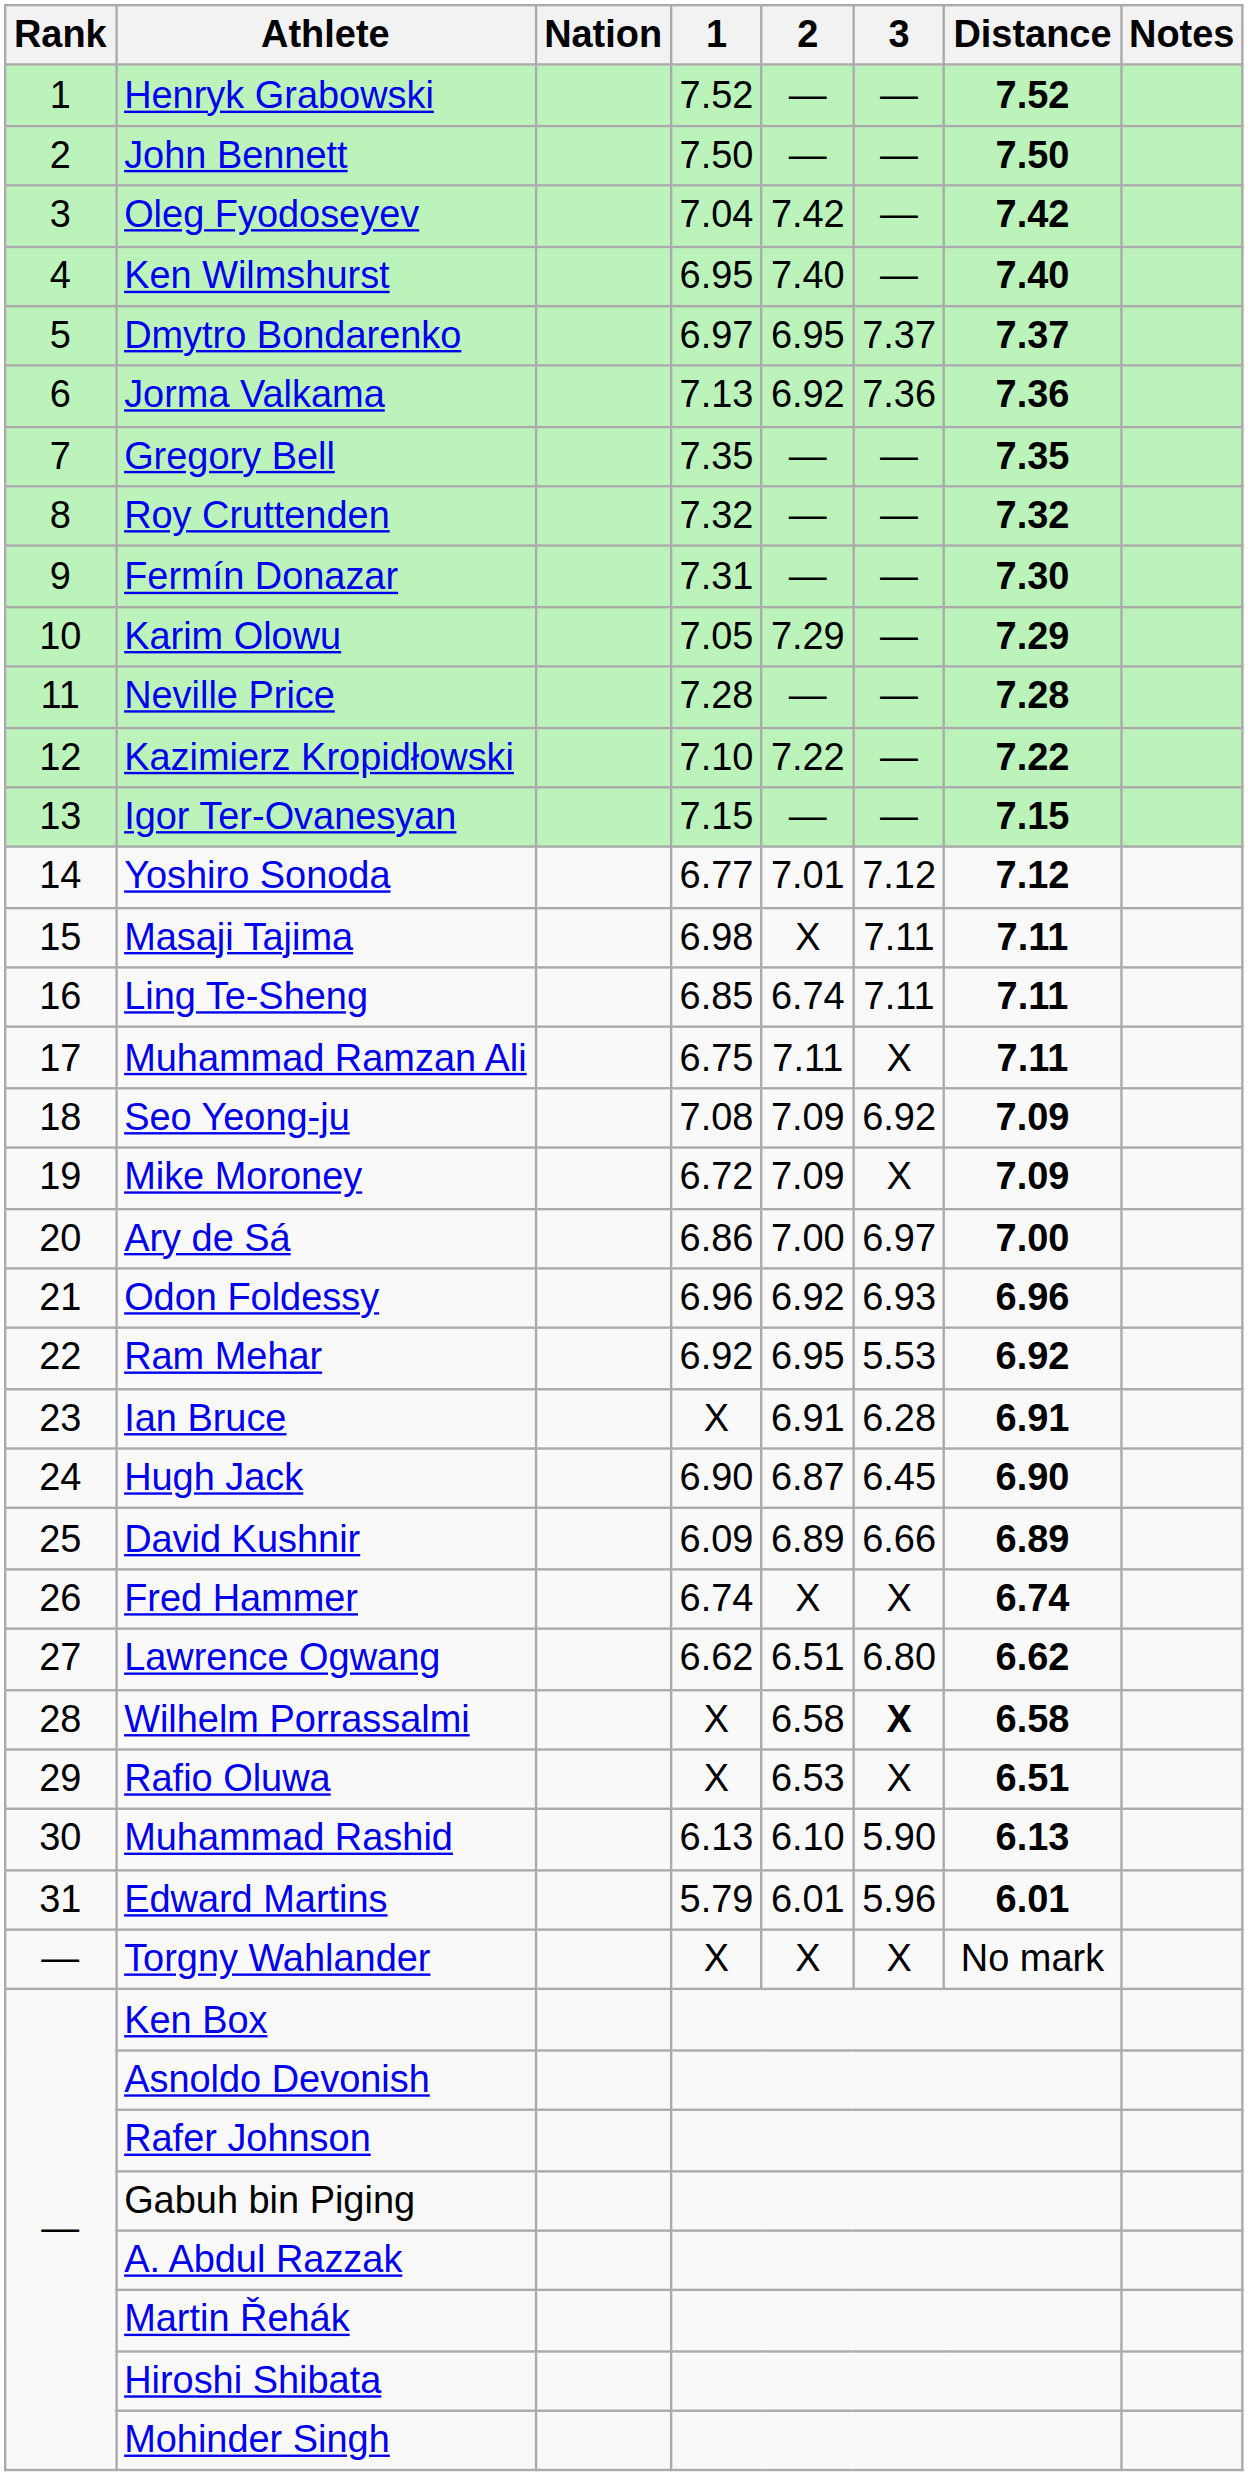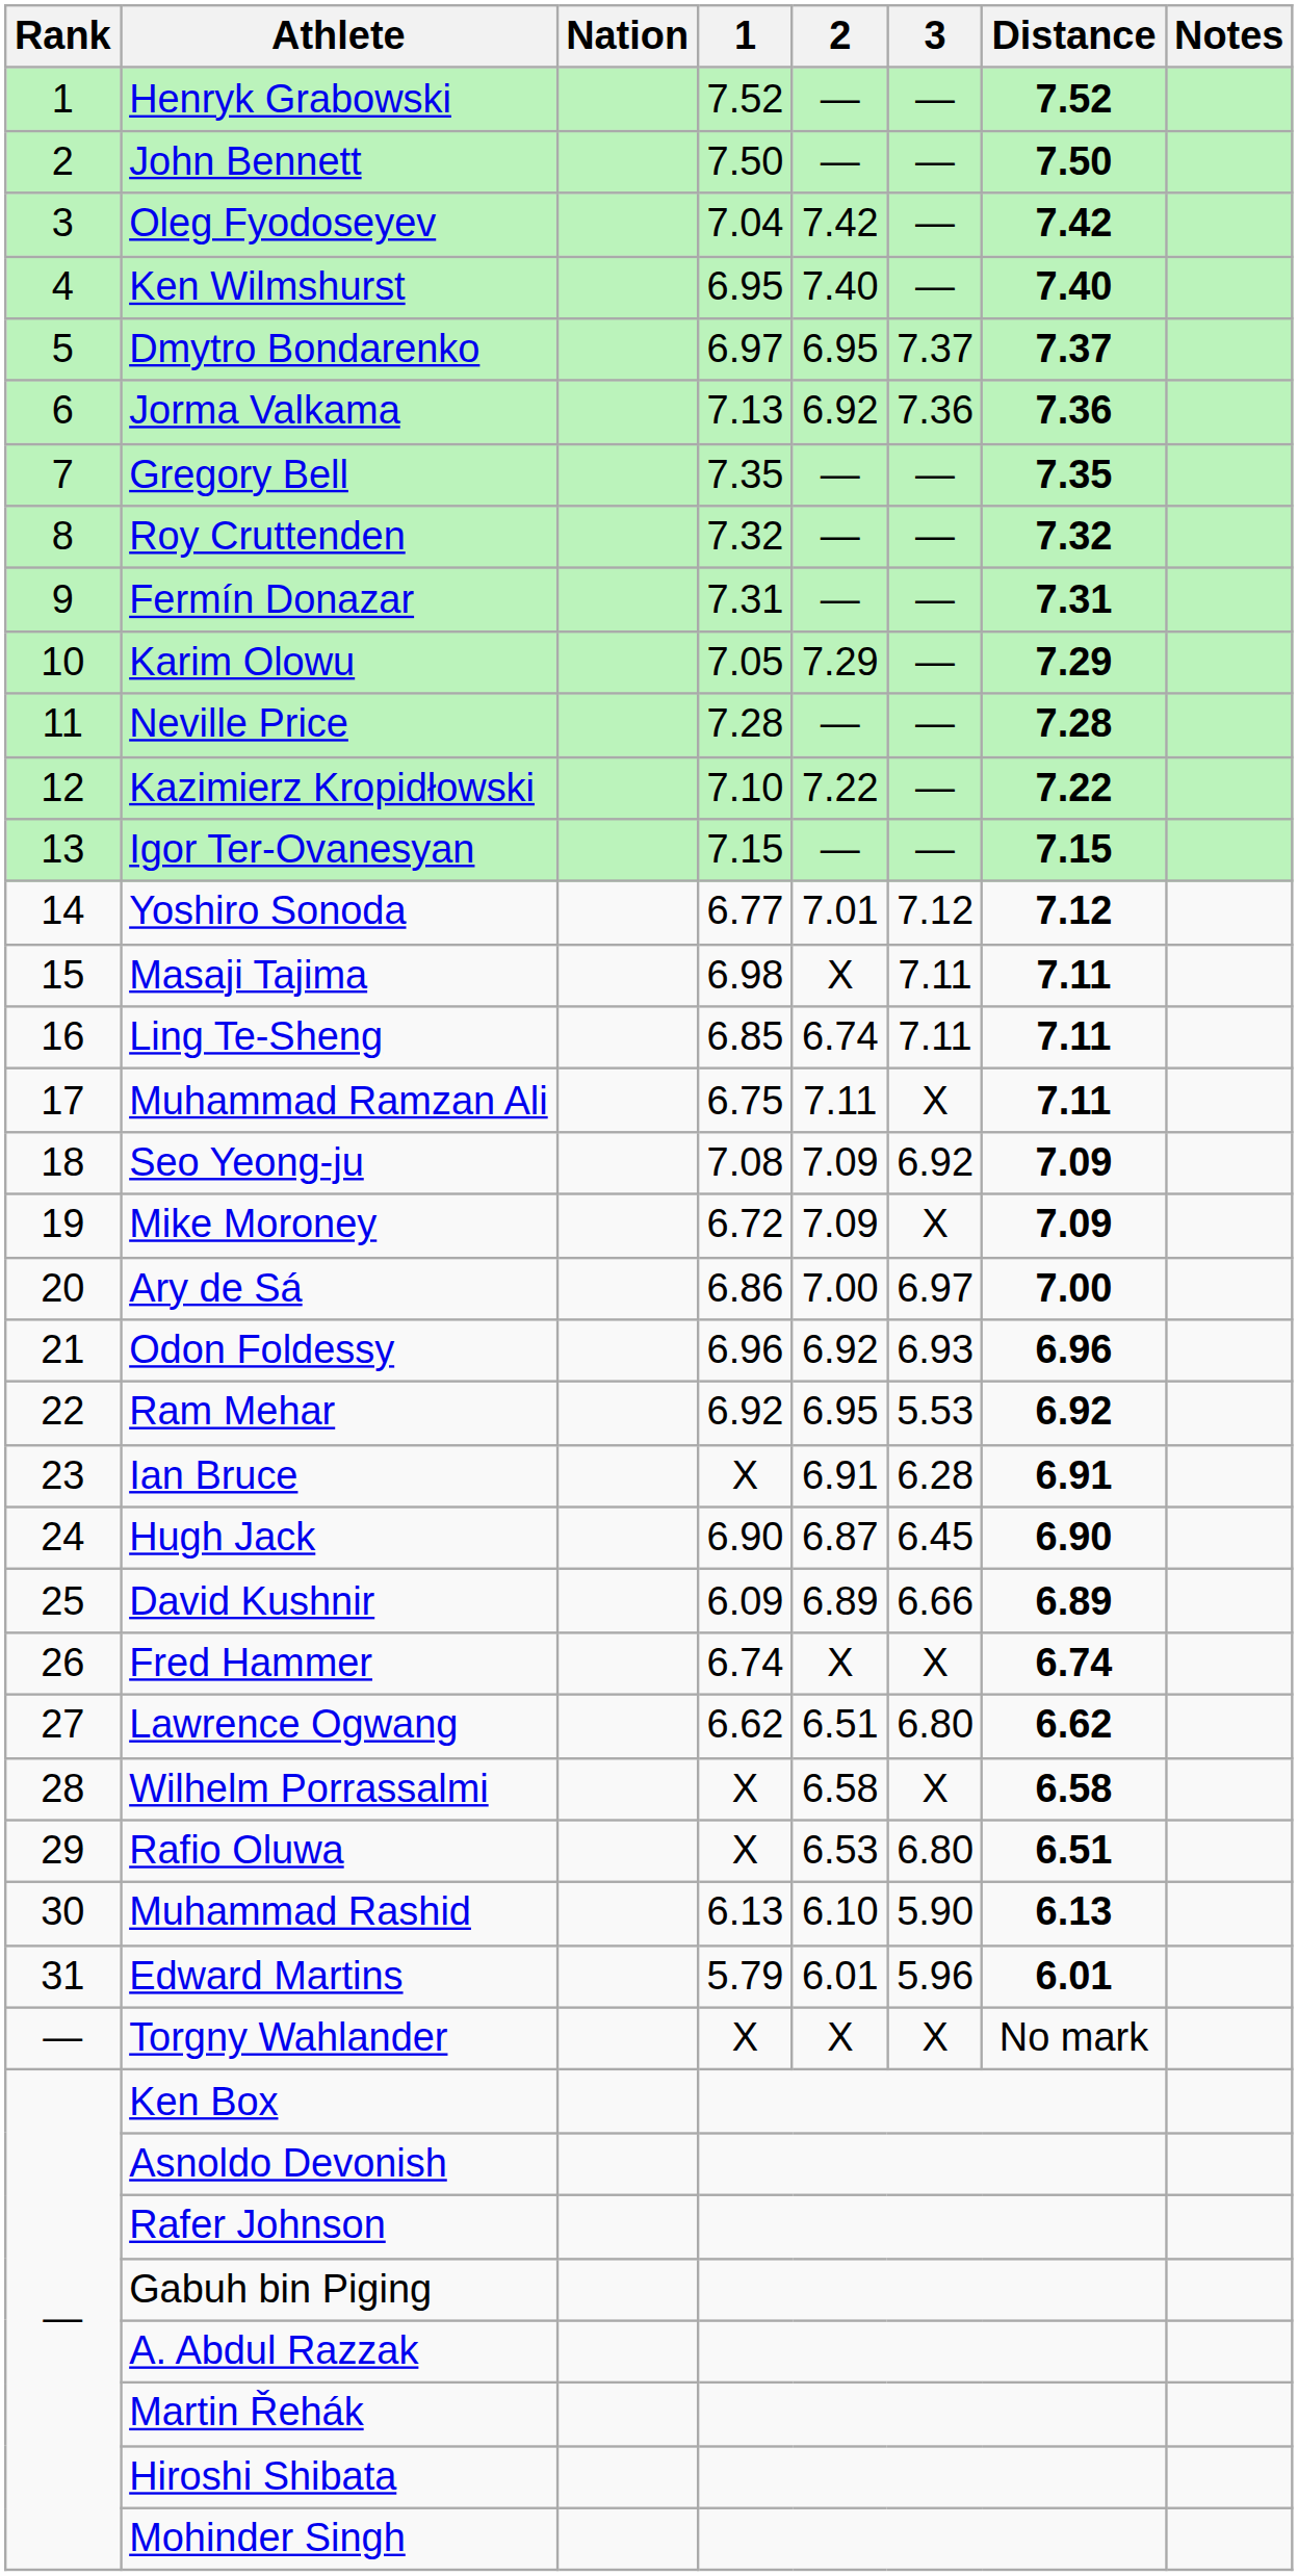Fermín Donazar | Distance: 7.30 -> 7.31
Wilhelm Porrassalmi | 3: bold -> normal
Rafio Oluwa | 3: X -> 6.80
